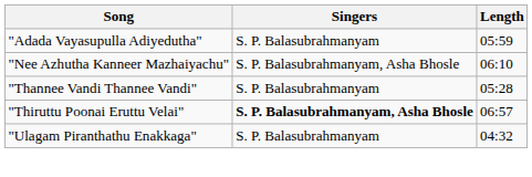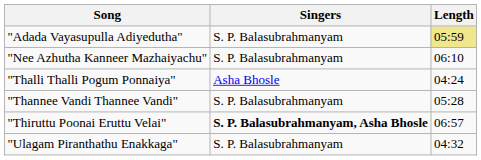"Adada Vayasupulla Adiyedutha" | Length: no background -> khaki background
"Nee Azhutha Kanneer Mazhaiyachu" | Singers: S. P. Balasubrahmanyam, Asha Bhosle -> S. P. Balasubrahmanyam
+ row: "Thalli Thalli Pogum Ponnaiya" | Asha Bhosle | 04:24
